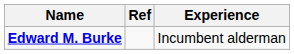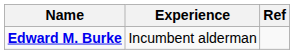columns swapped: Experience <-> Ref
